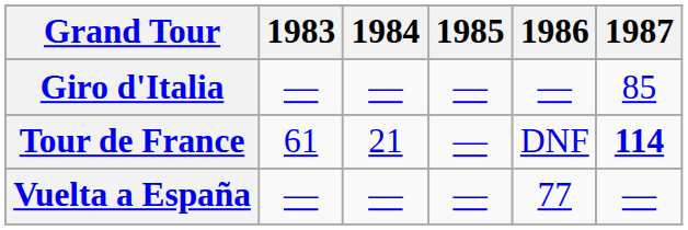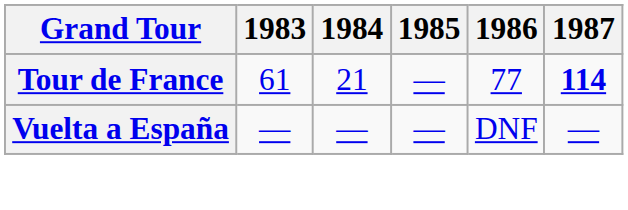- row: Giro d'Italia | — | — | — | — | 85
Tour de France | 1986: DNF -> 77
Vuelta a España | 1986: 77 -> DNF
